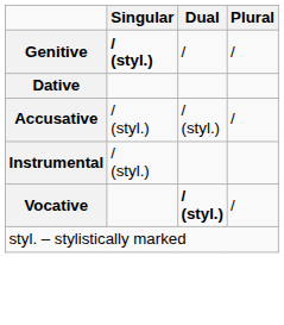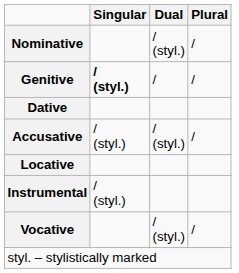+ row: Nominative | / (styl.) | /
+ row: Locative
Vocative | Dual: bold -> normal
